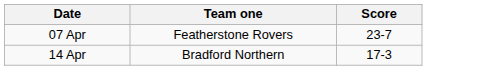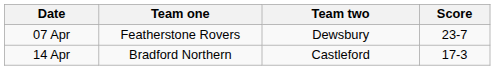+ column: Team two | Dewsbury | Castleford
